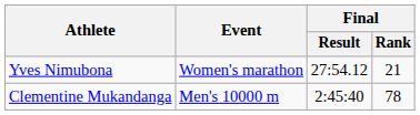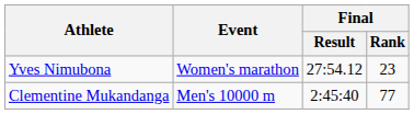Yves Nimubona | Final / Rank: 21 -> 23
Clementine Mukandanga | Final / Rank: 78 -> 77
